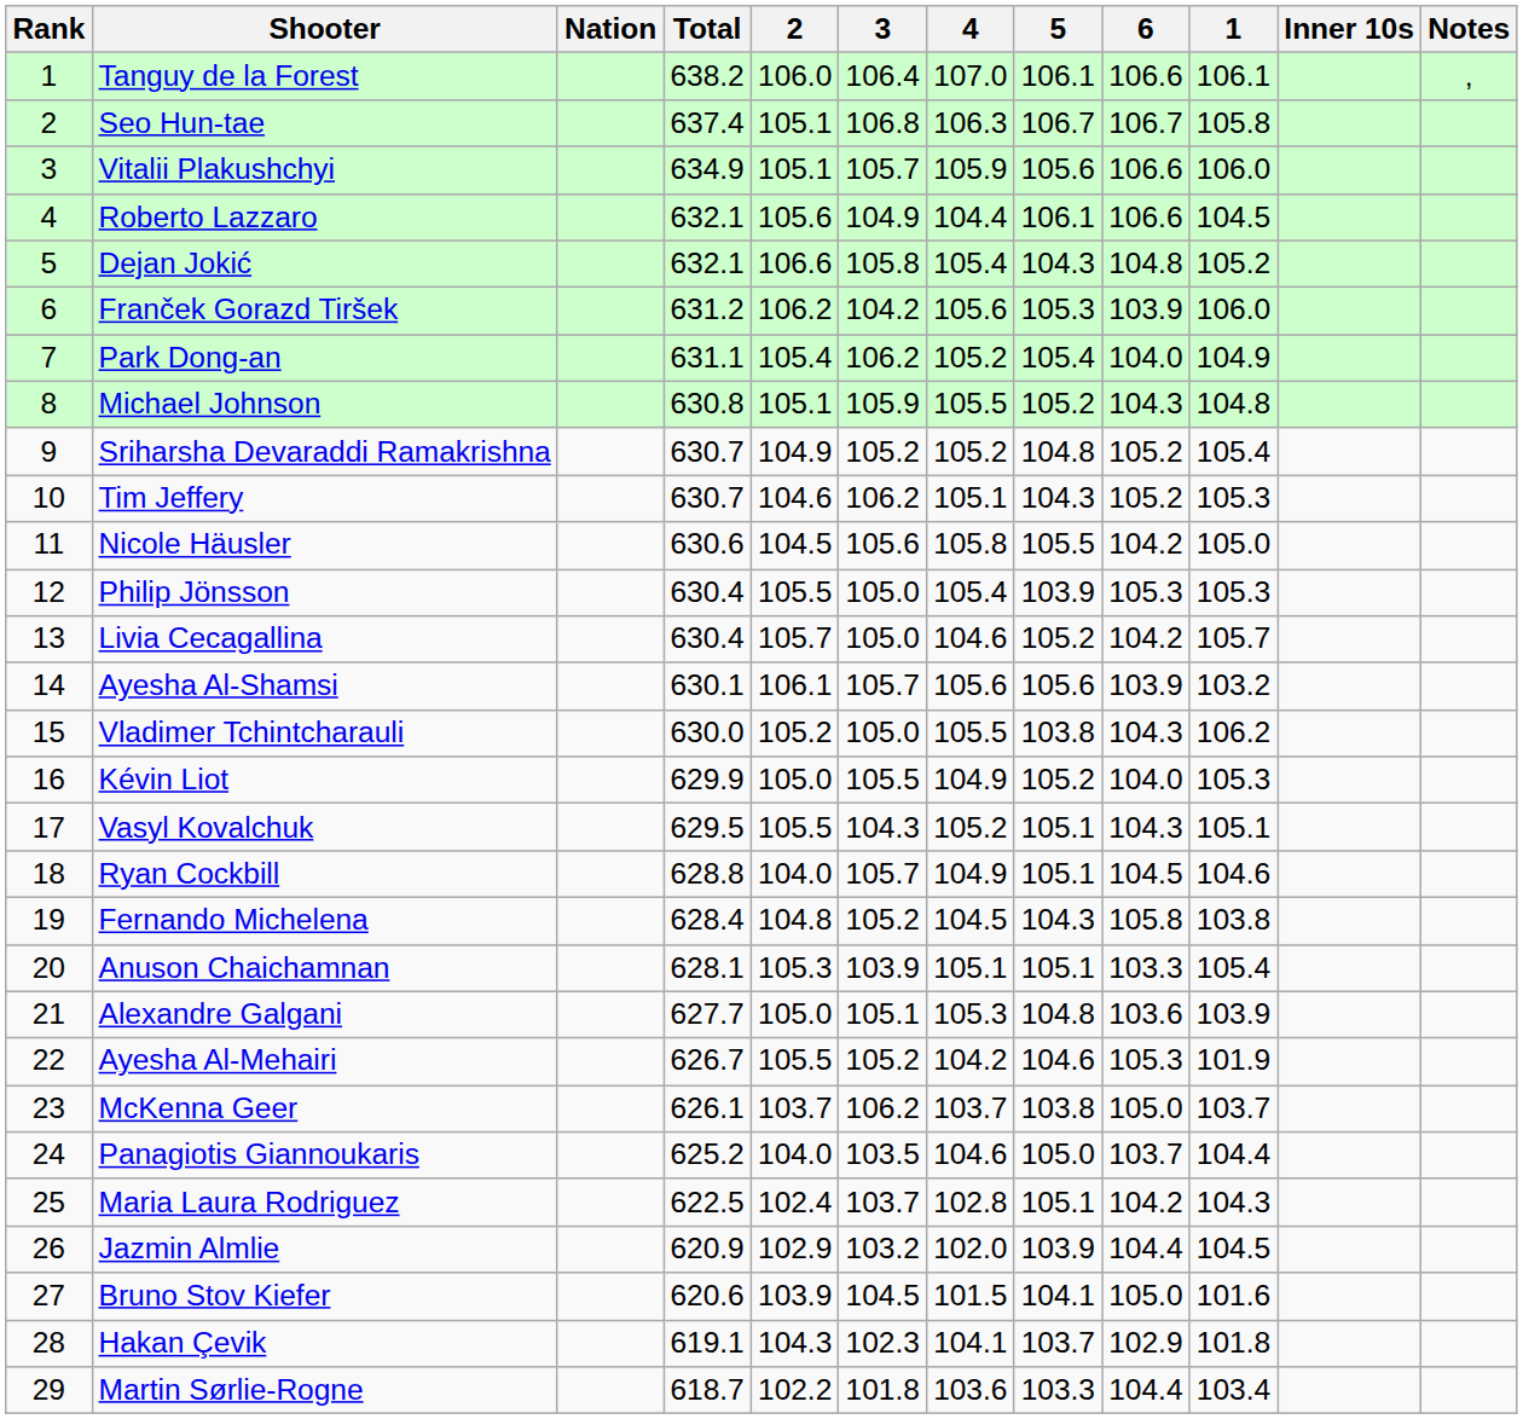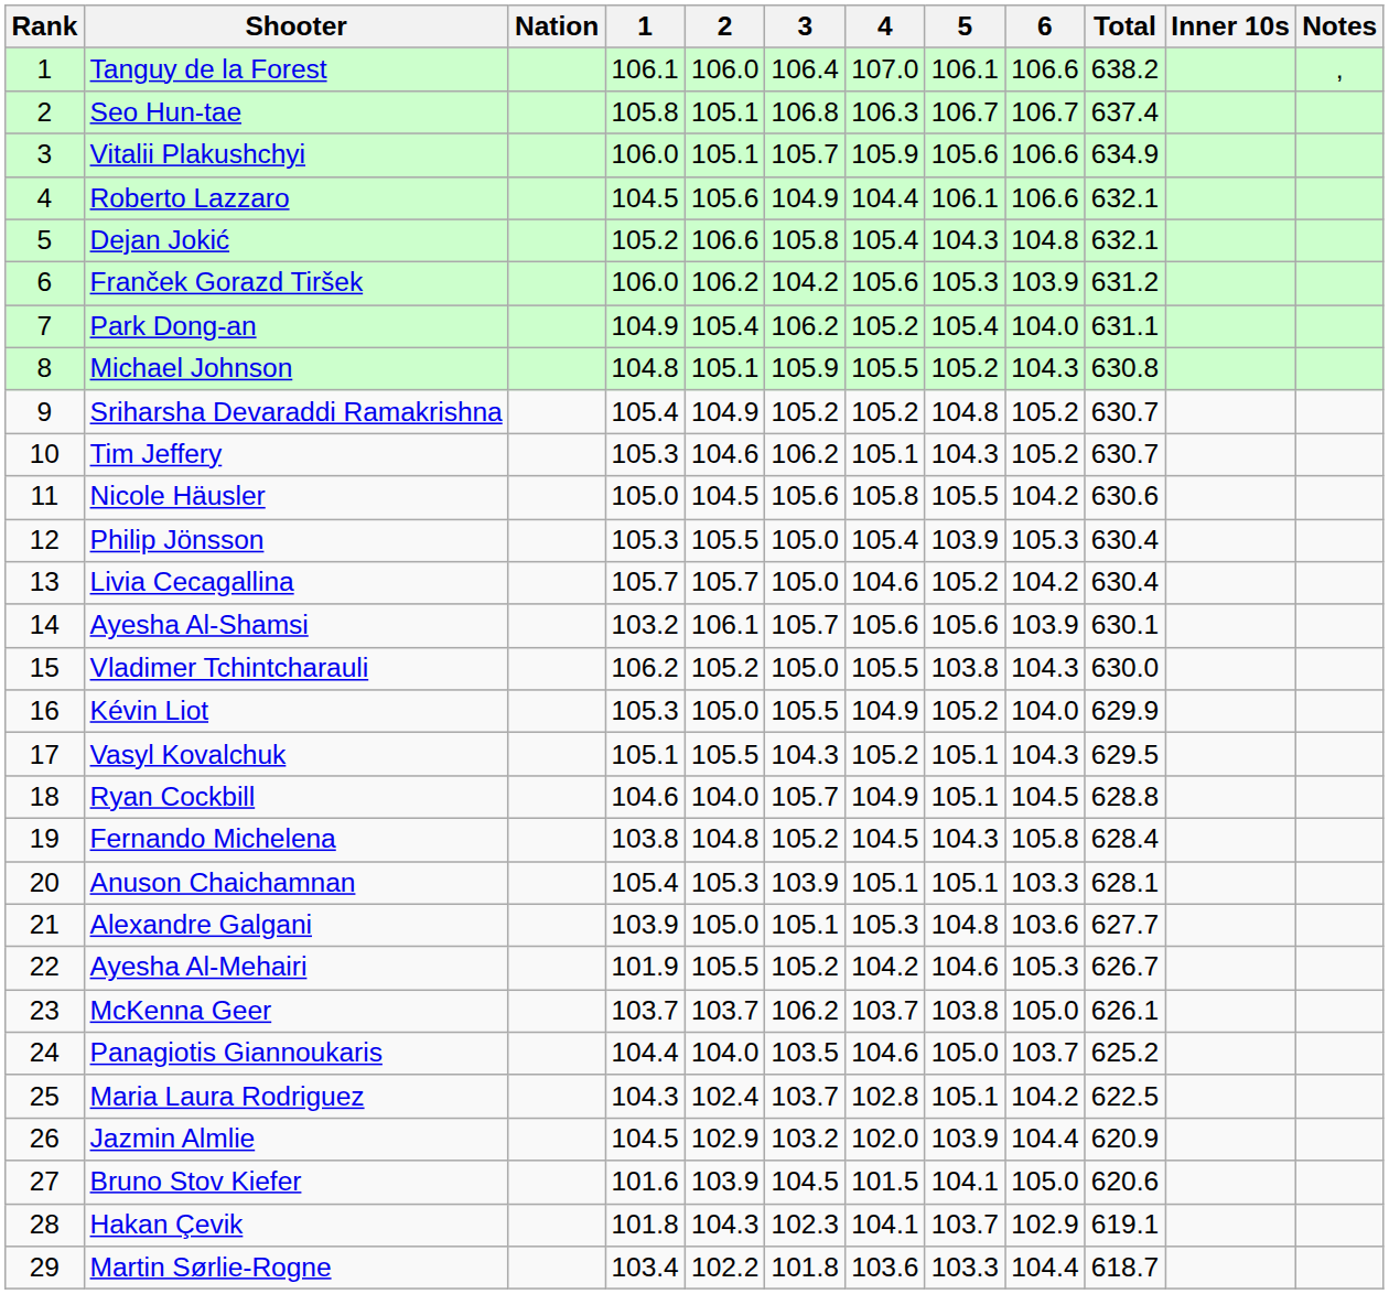columns swapped: 1 <-> Total
